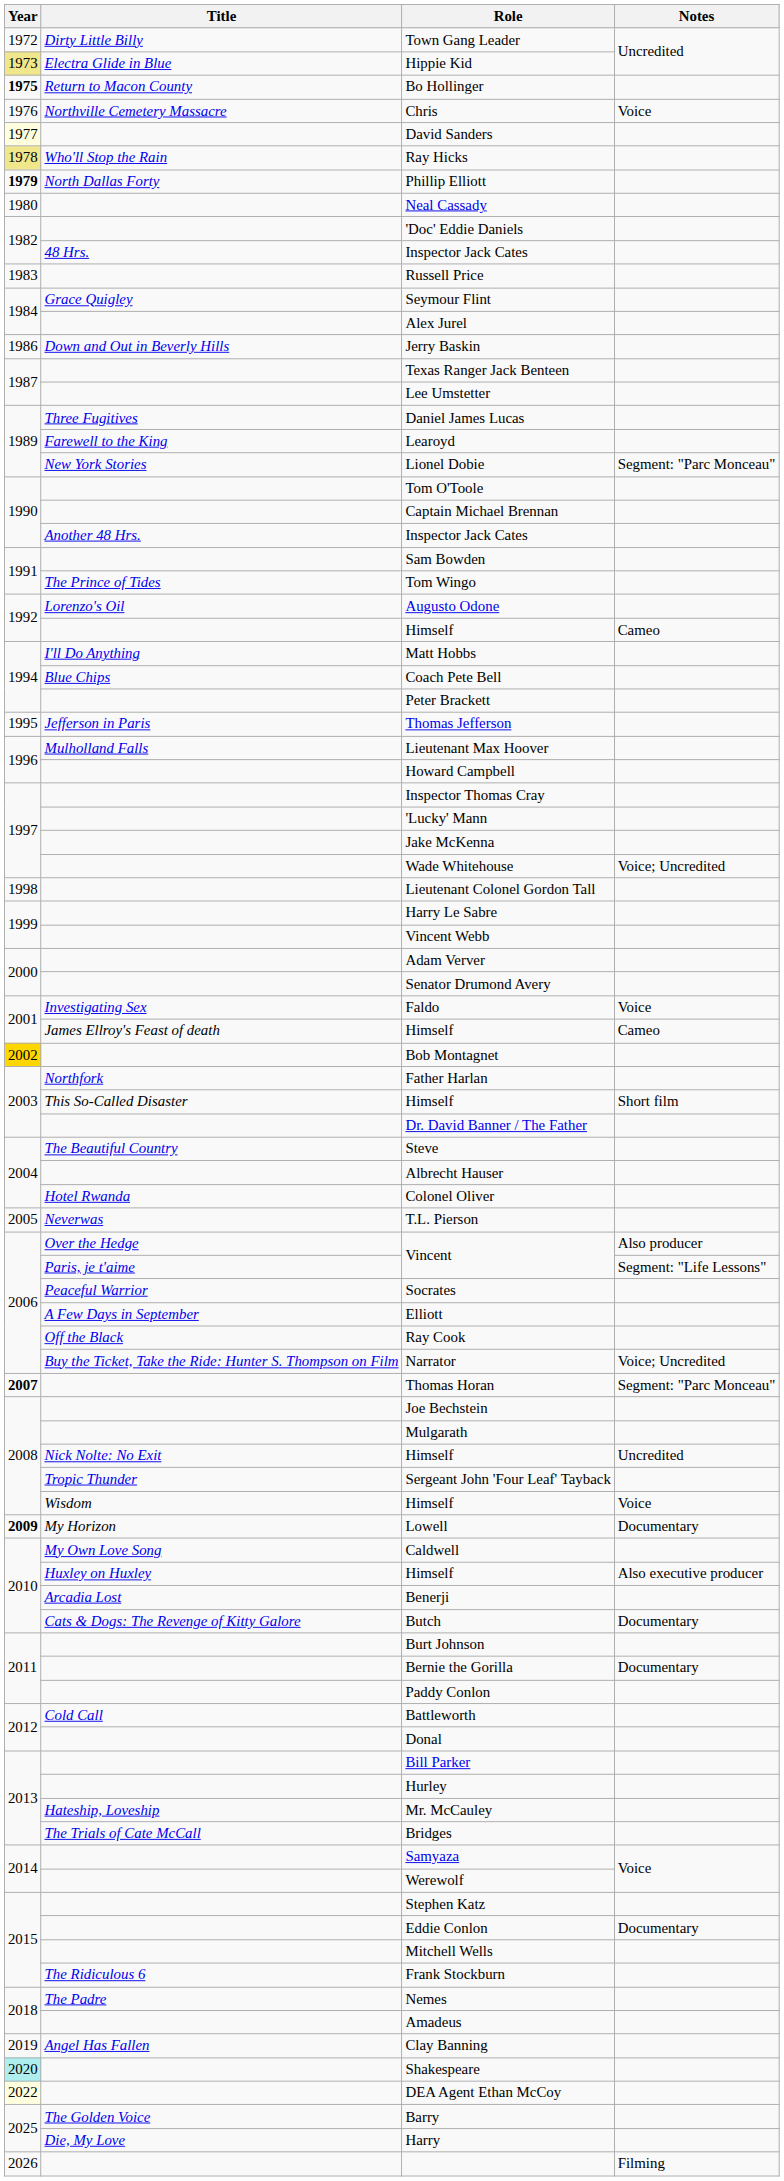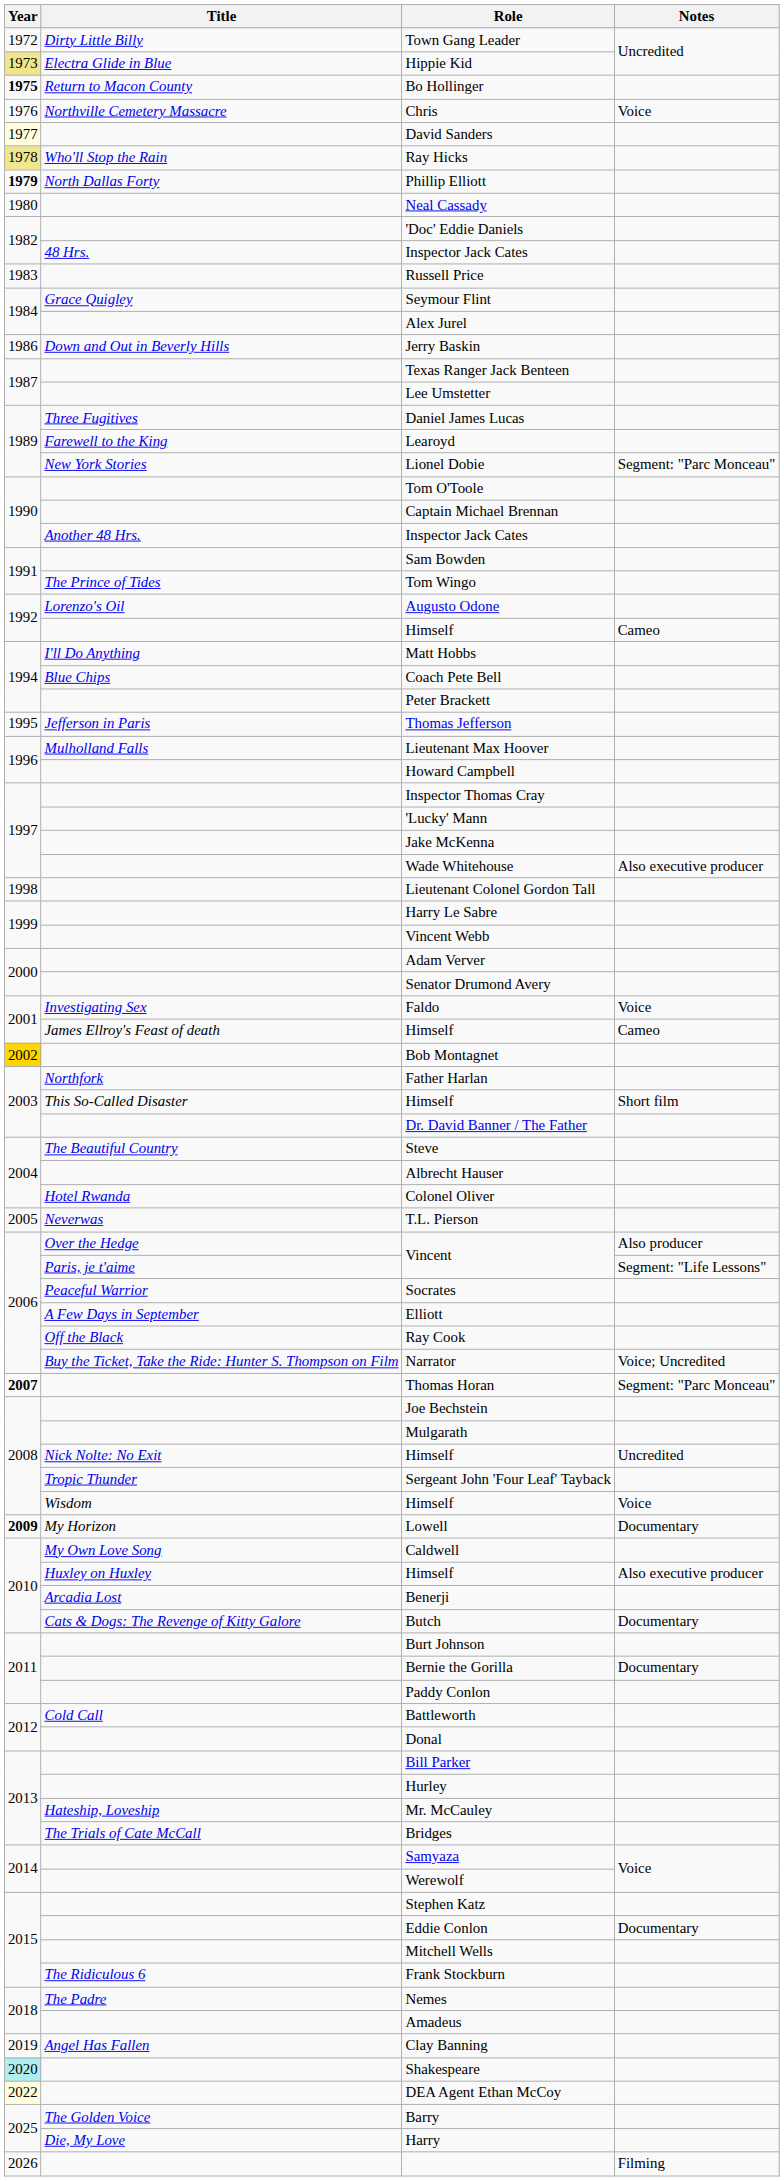Wade Whitehouse | Notes: Voice; Uncredited -> Also executive producer
